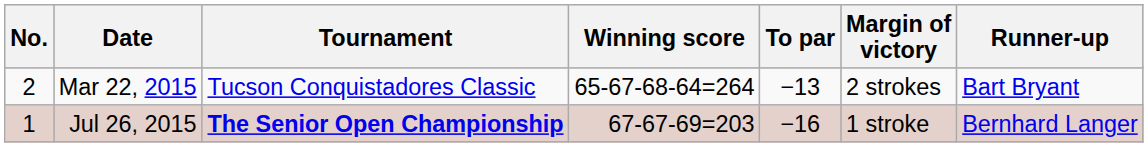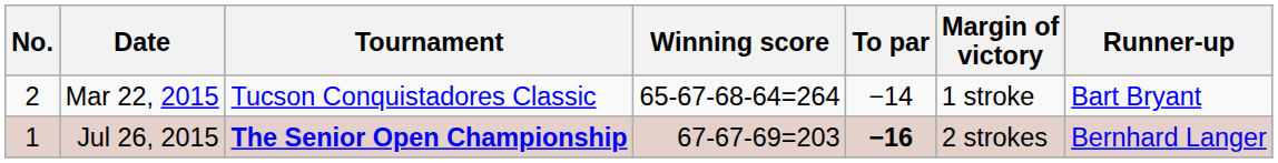Mar 22, 2015 | To par: −13 -> −14
Mar 22, 2015 | Margin of victory: 2 strokes -> 1 stroke
Jul 26, 2015 | To par: normal -> bold
Jul 26, 2015 | Margin of victory: 1 stroke -> 2 strokes
